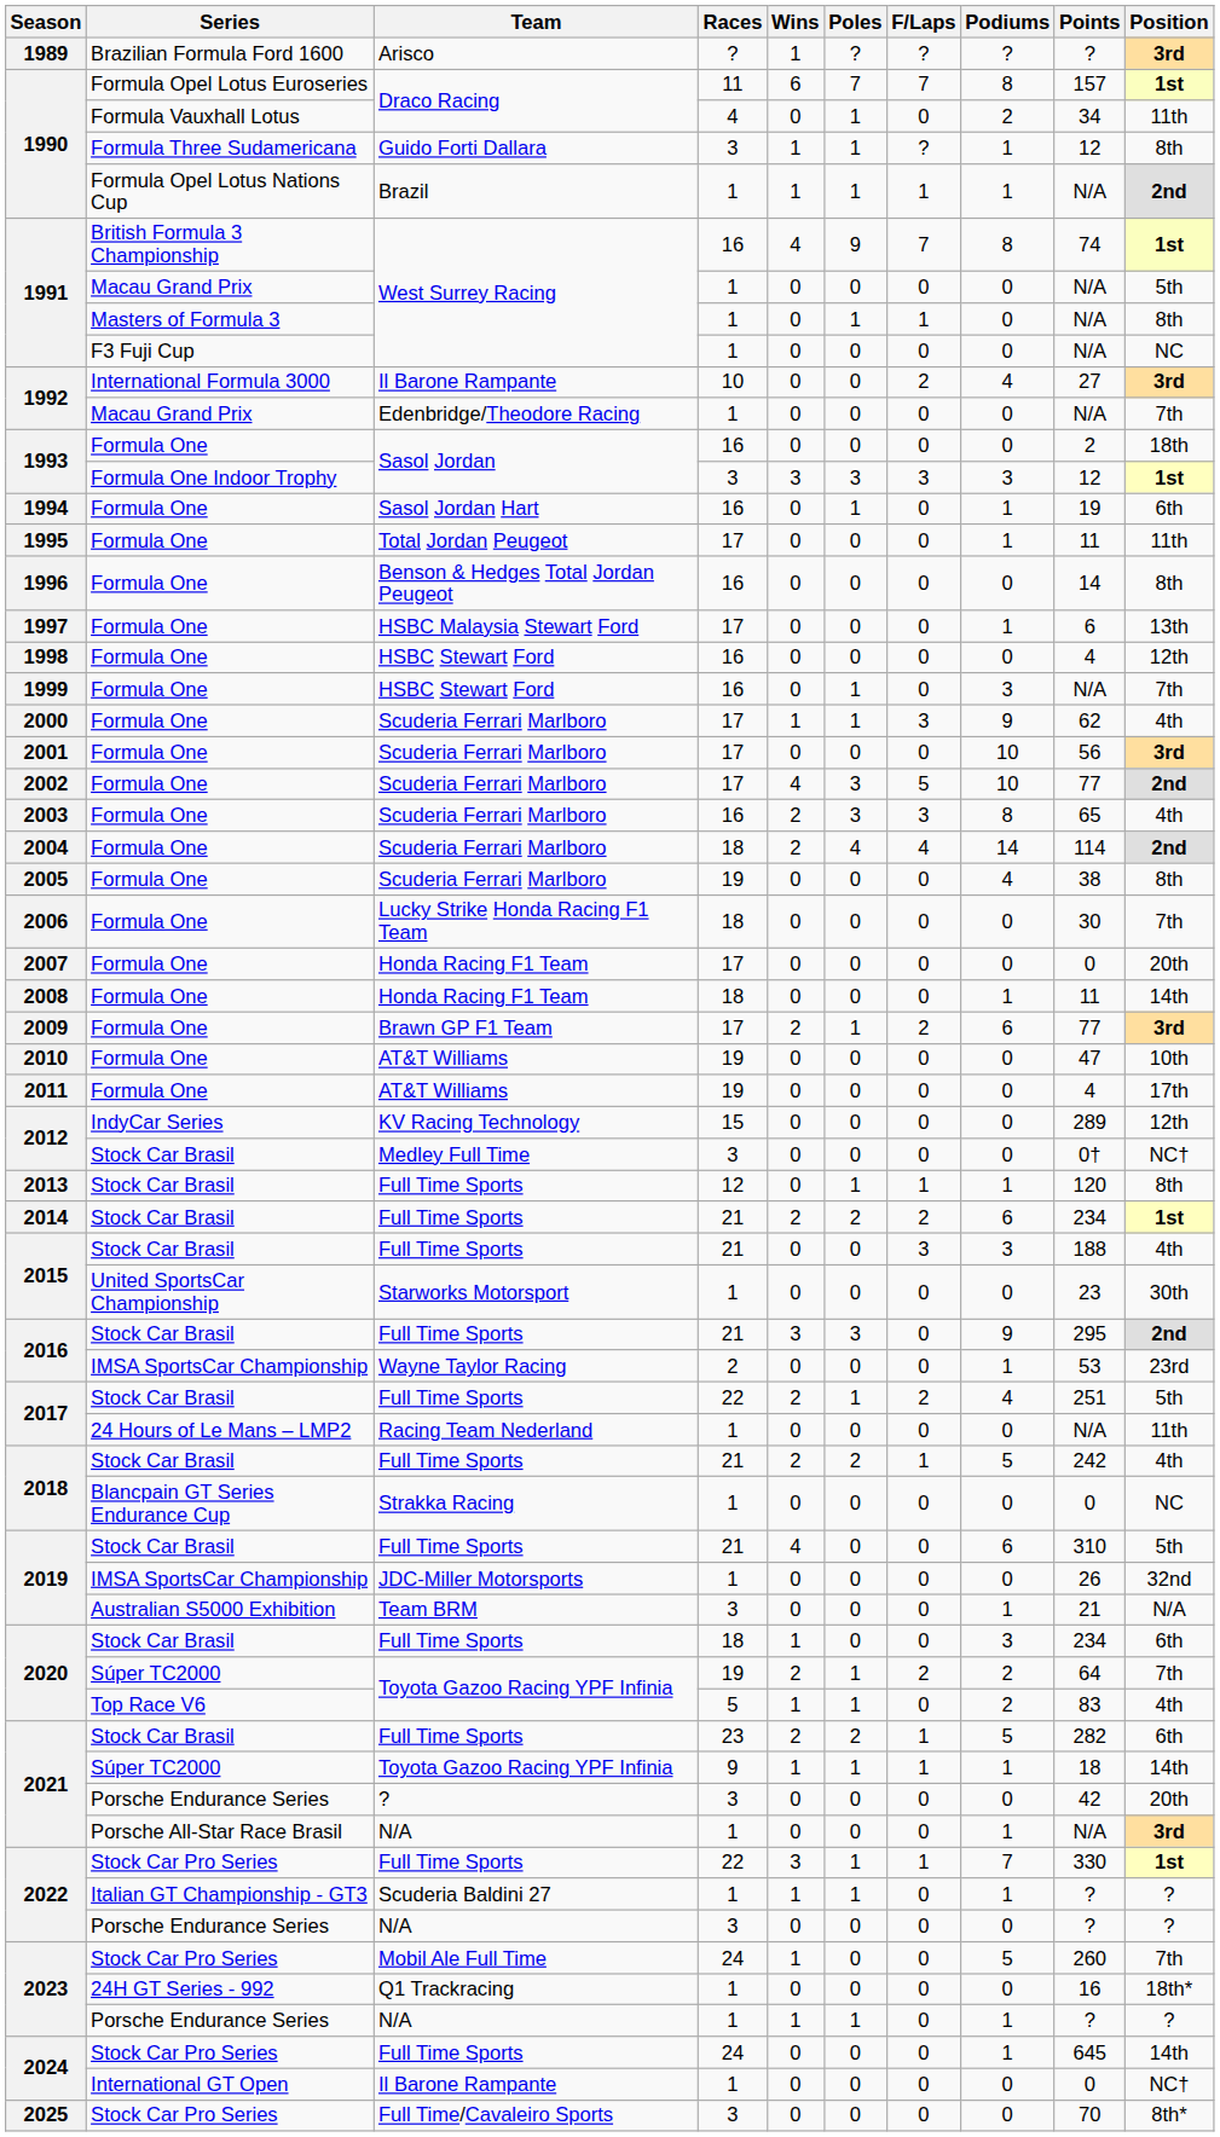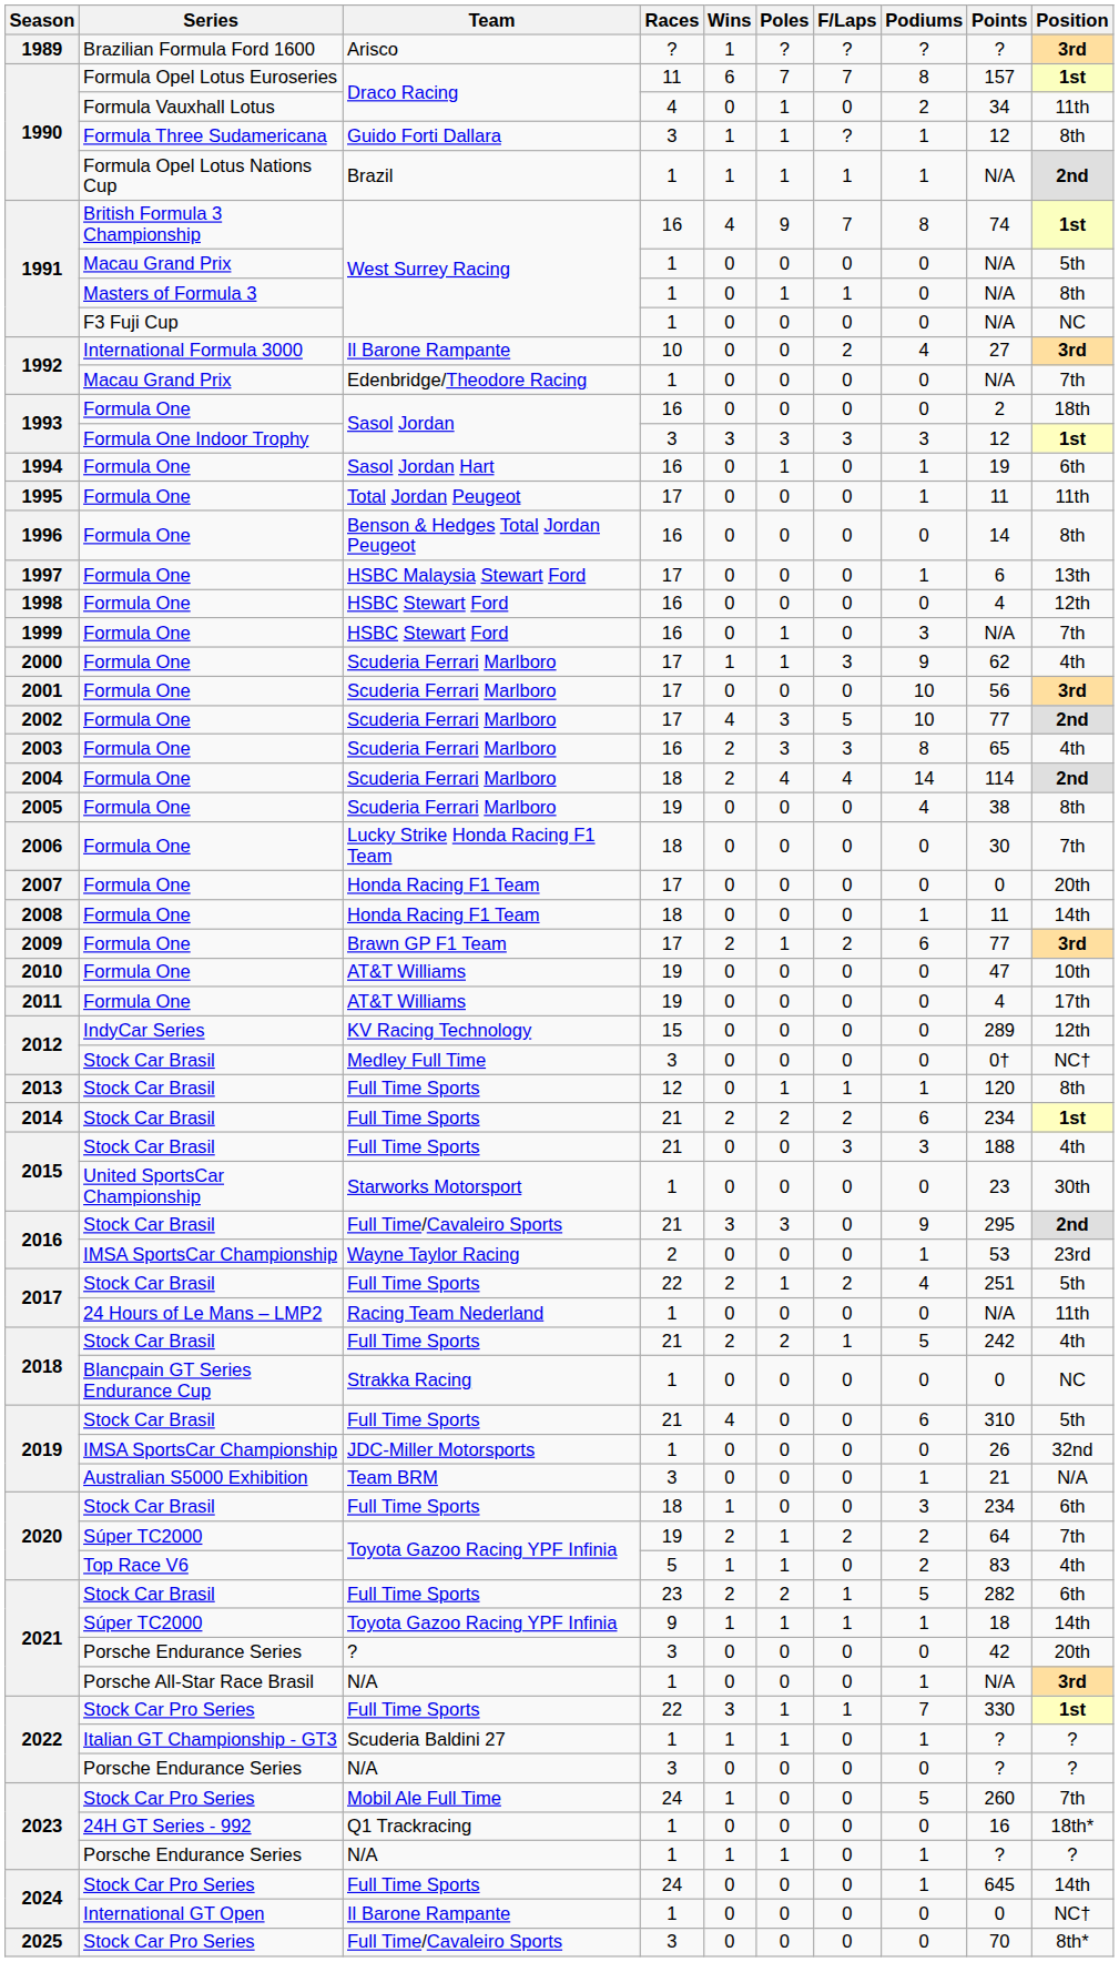2016 / Stock Car Brasil | Team: Full Time Sports -> Full Time/Cavaleiro Sports
